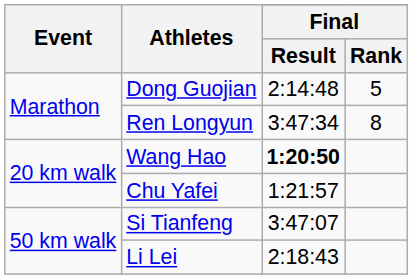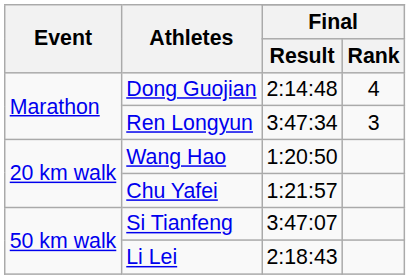Dong Guojian | Final / Rank: 5 -> 4
Ren Longyun | Final / Rank: 8 -> 3
Wang Hao | Final / Result: bold -> normal
